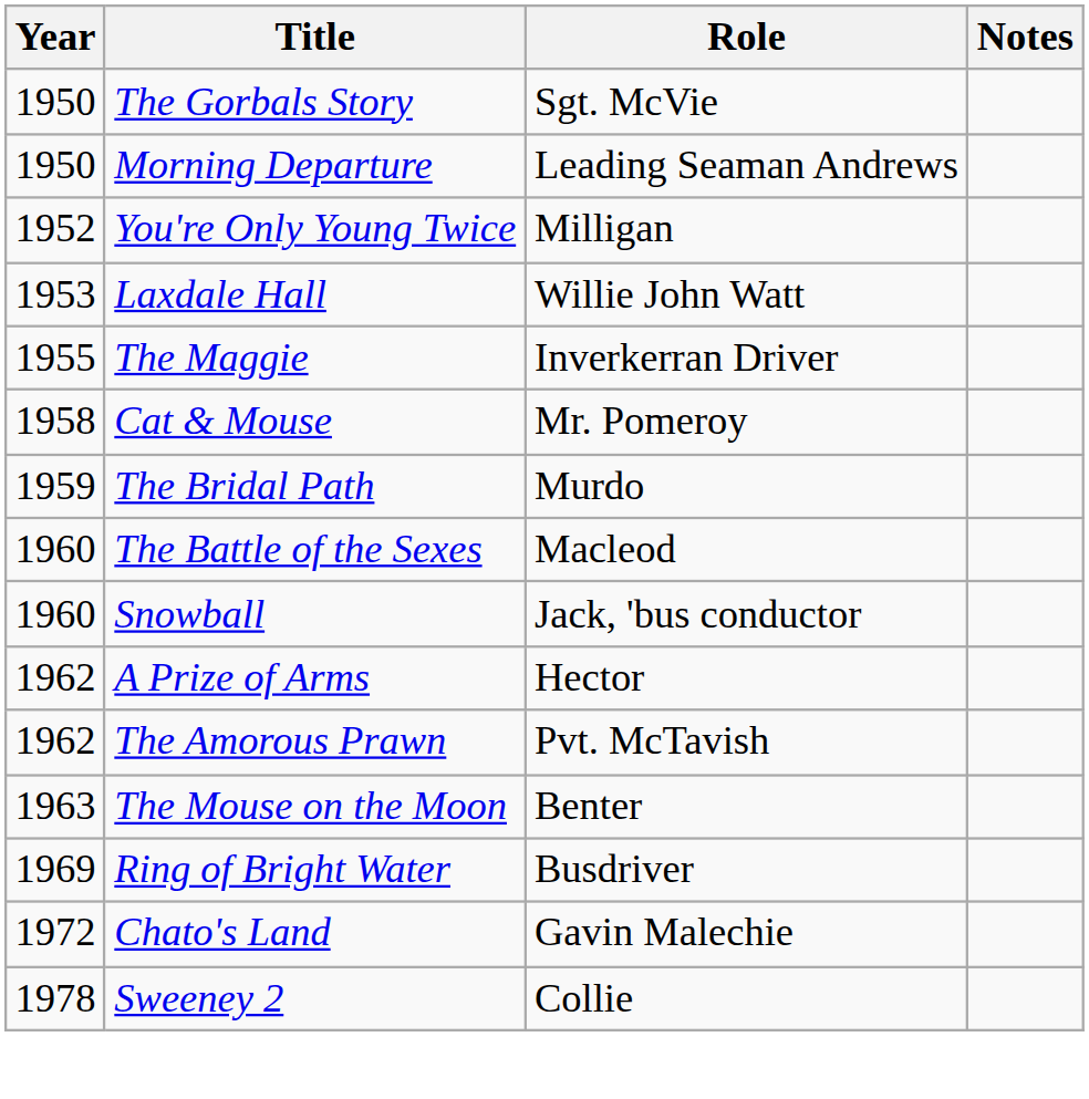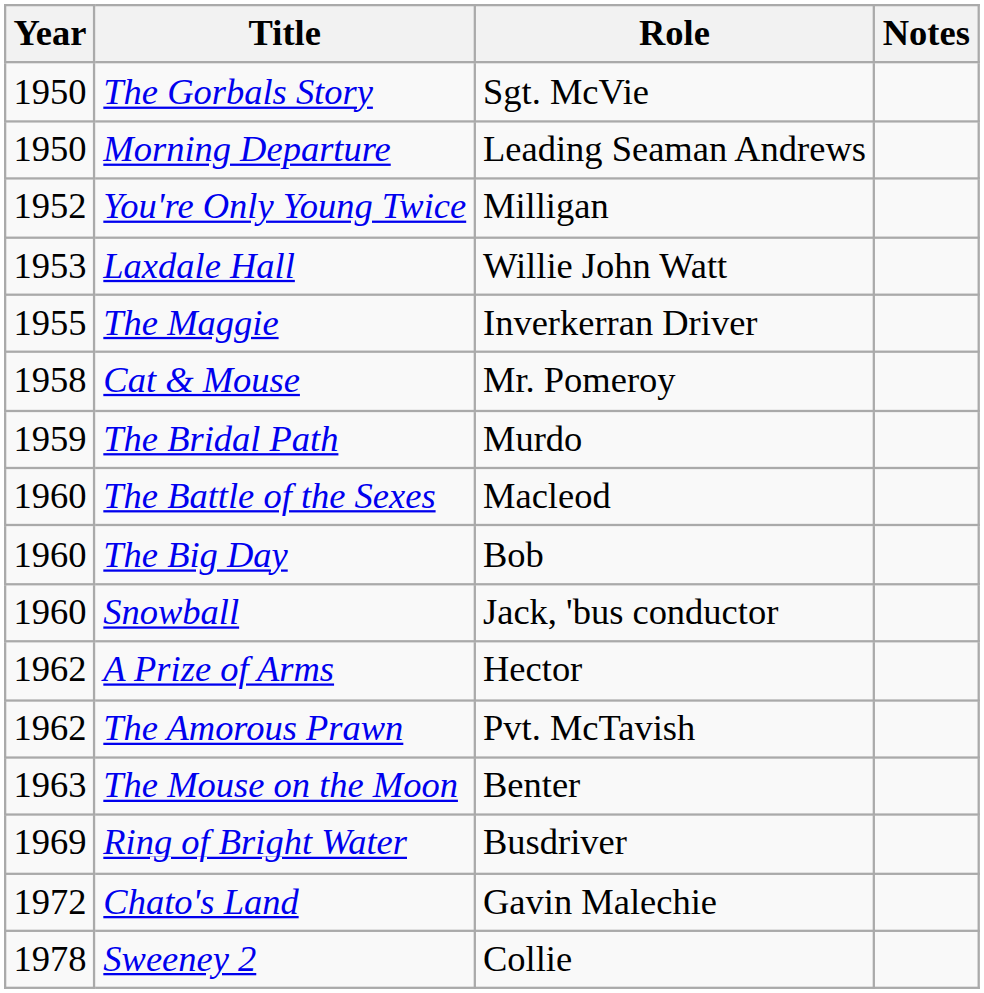+ row: 1960 | The Big Day | Bob
